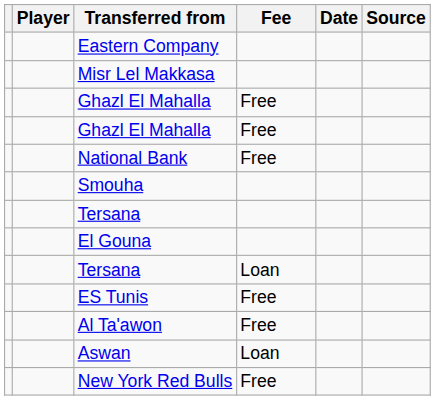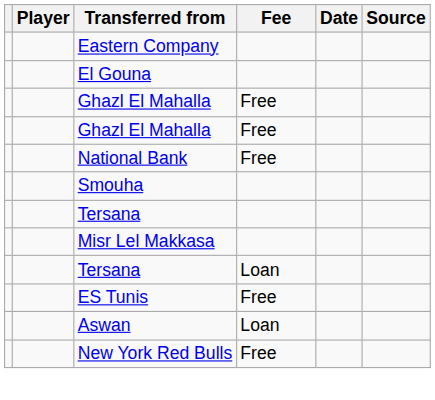rows swapped: Misr Lel Makkasa <-> El Gouna
- row: Al Ta'awon | Free
